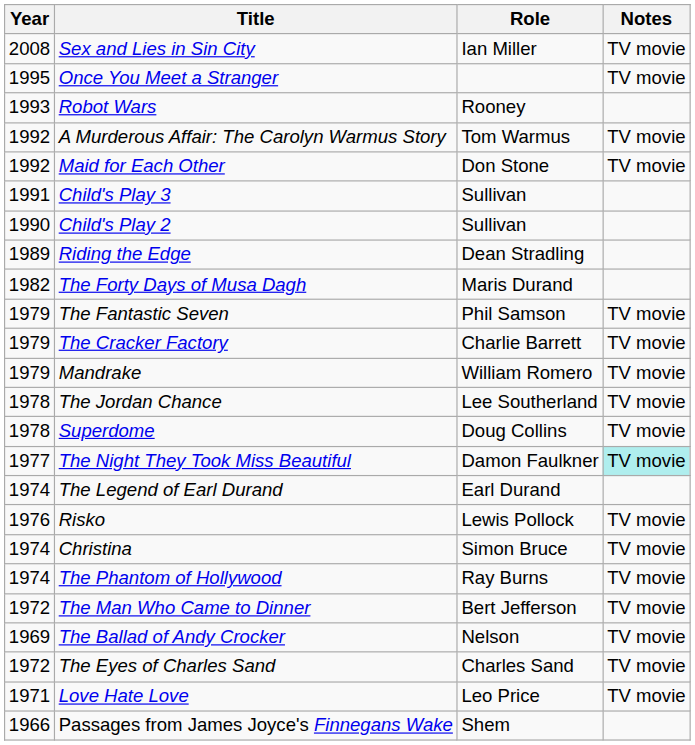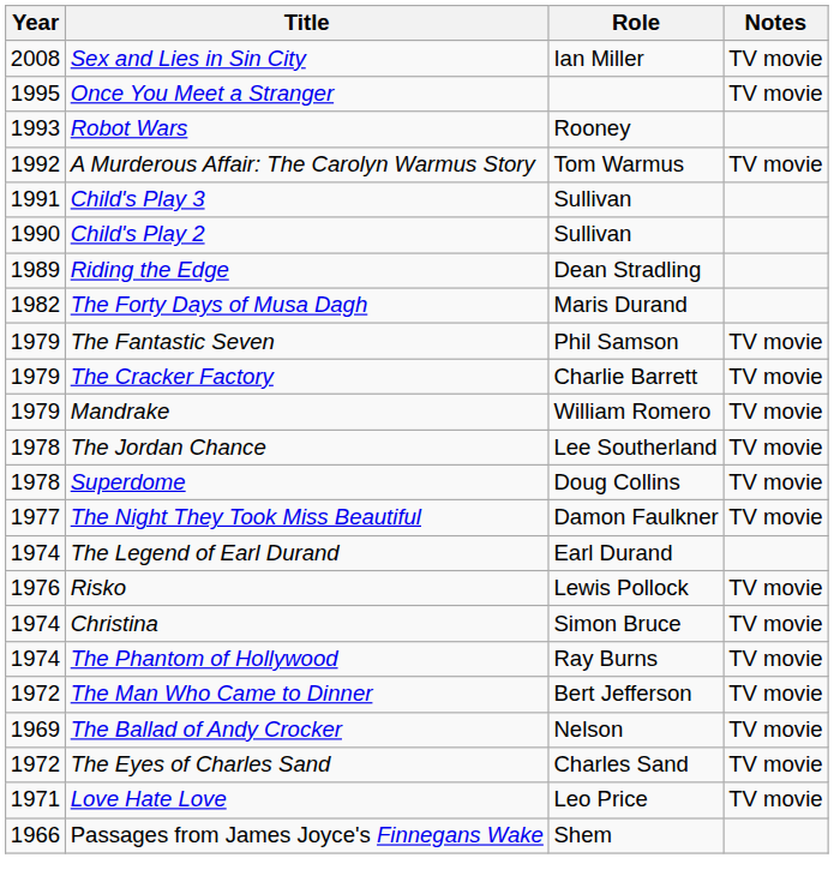- row: 1992 | Maid for Each Other | Don Stone | TV movie
The Night They Took Miss Beautiful | Notes: paleturquoise background -> no background
